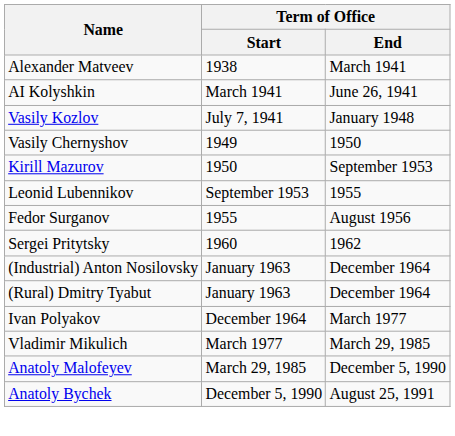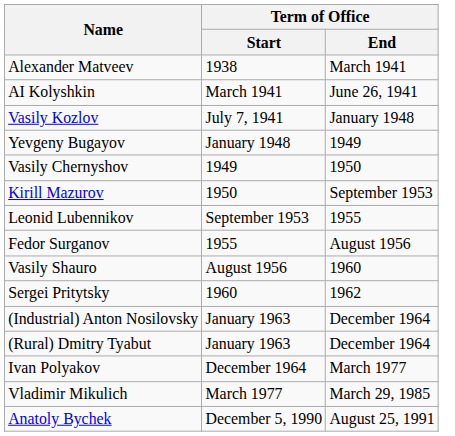+ row: Yevgeny Bugayov | January 1948 | 1949
+ row: Vasily Shauro | August 1956 | 1960
- row: Anatoly Malofeyev | March 29, 1985 | December 5, 1990
